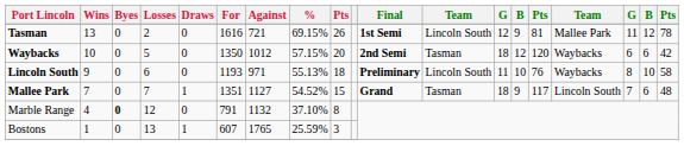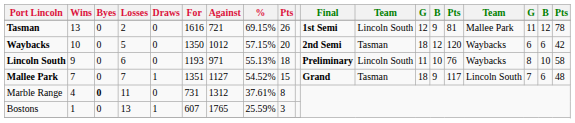Marble Range | Losses: 12 -> 11
Marble Range | For: 791 -> 731
Marble Range | Against: 1132 -> 1312
Marble Range | %: 37.10% -> 37.61%
